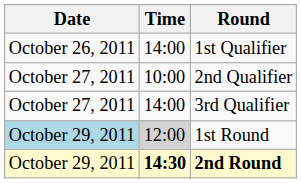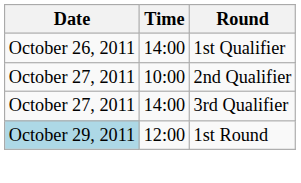1st Round | Time: lightgrey background -> no background
- row: October 29, 2011 | 14:30 | 2nd Round
